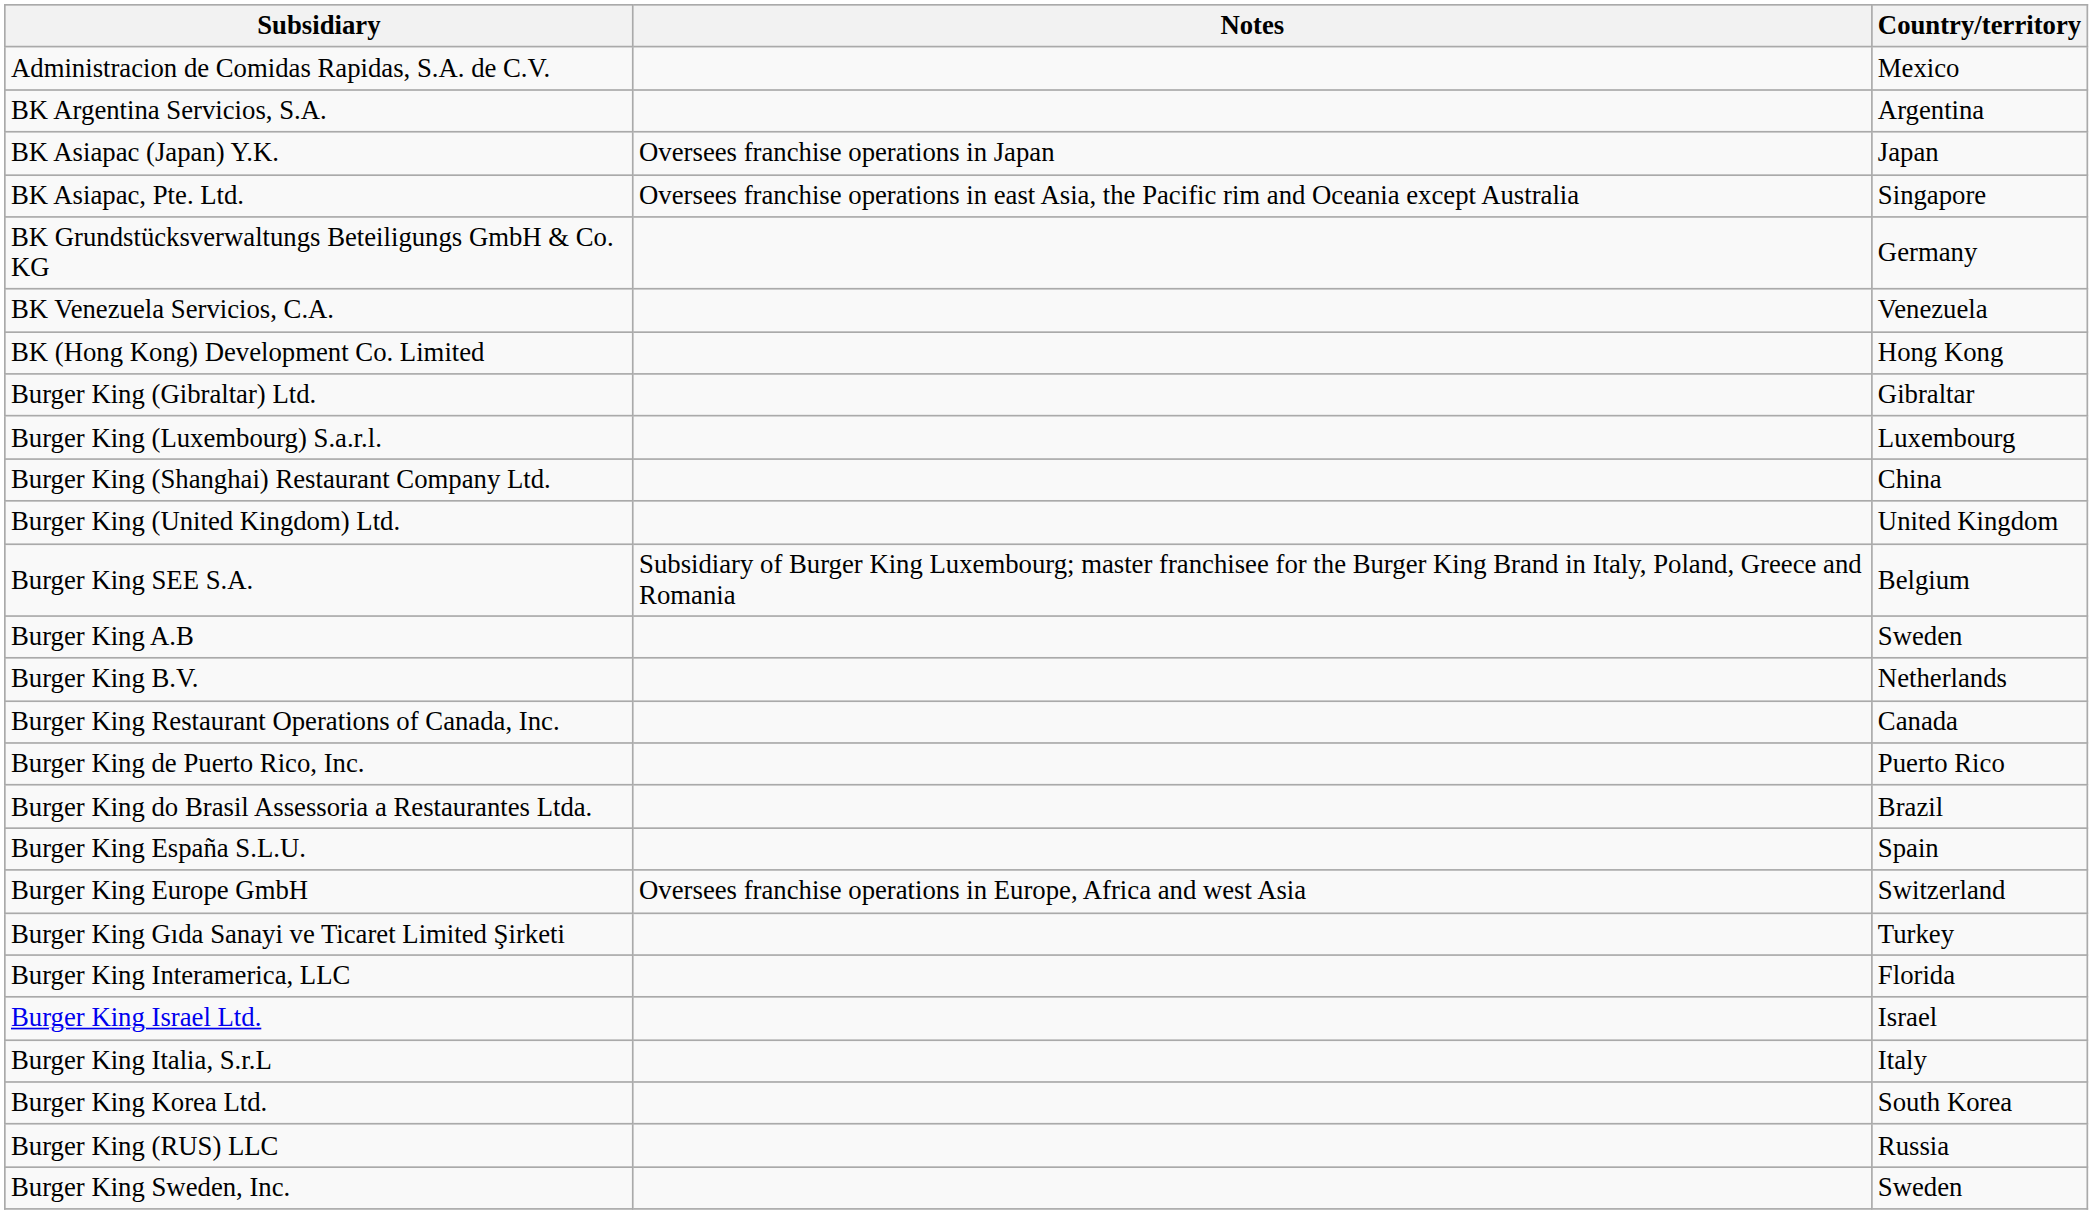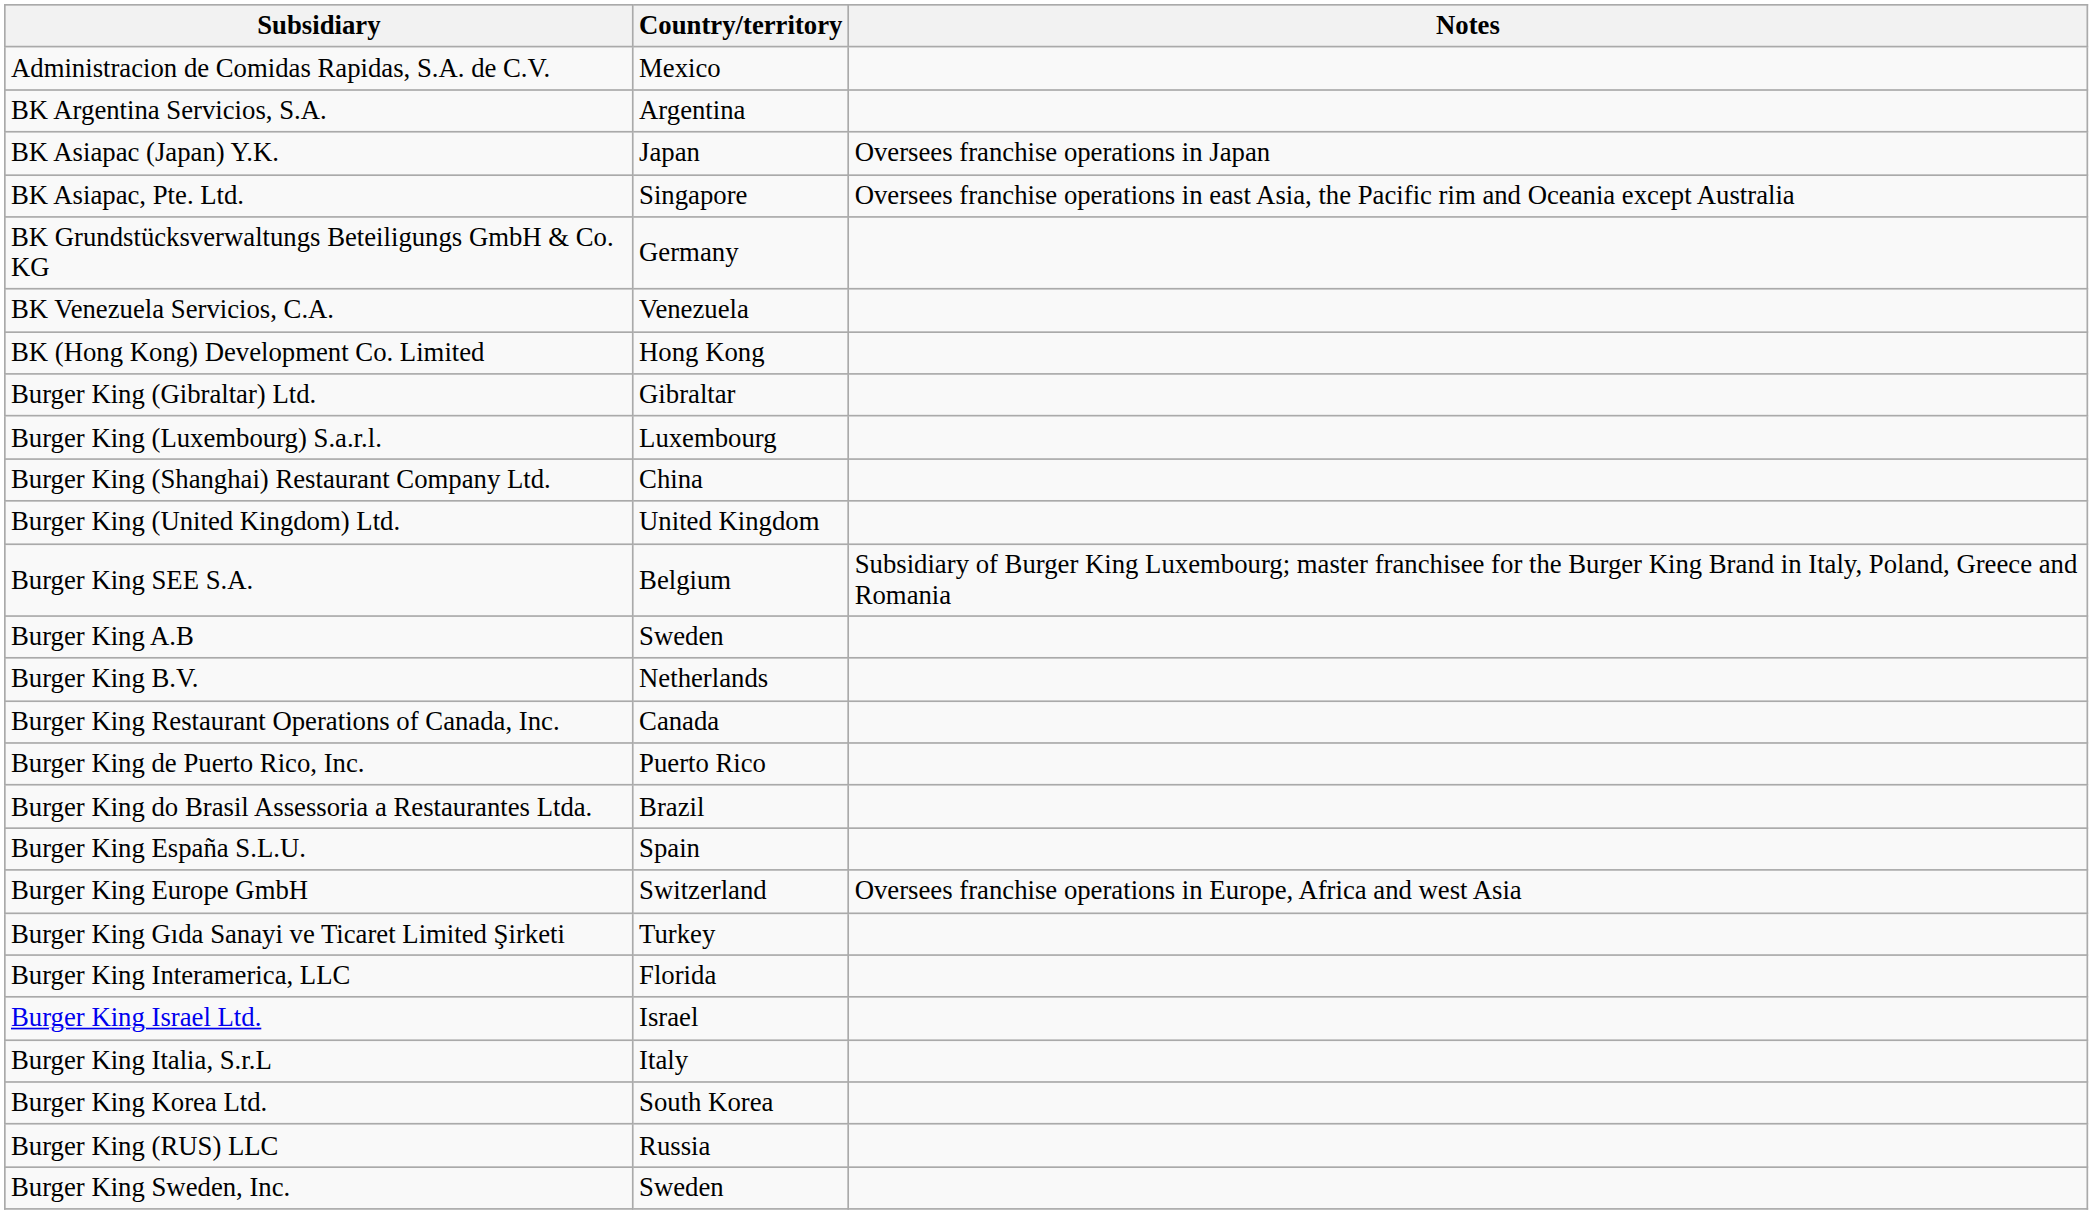columns swapped: Country/territory <-> Notes
